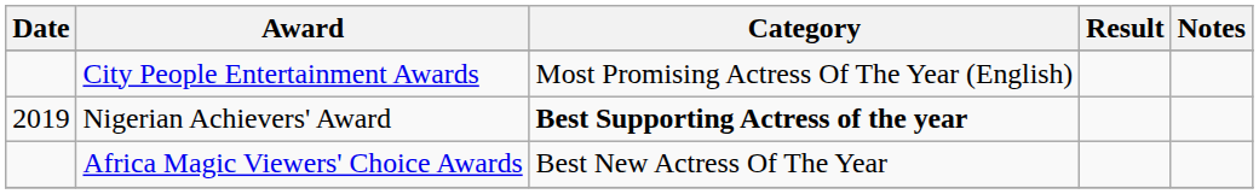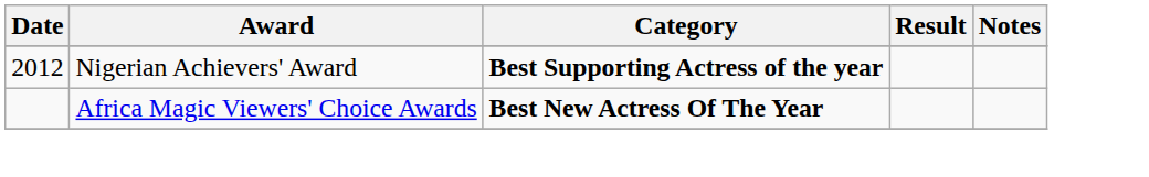- row: City People Entertainment Awards | Most Promising Actress Of The Year (English)
Nigerian Achievers' Award | Date: 2019 -> 2012
Africa Magic Viewers' Choice Awards | Category: normal -> bold
